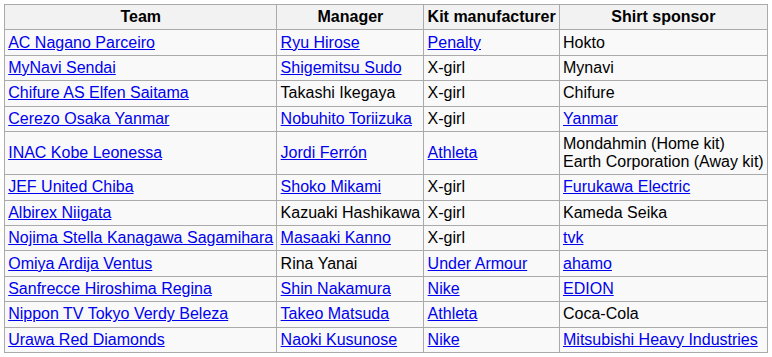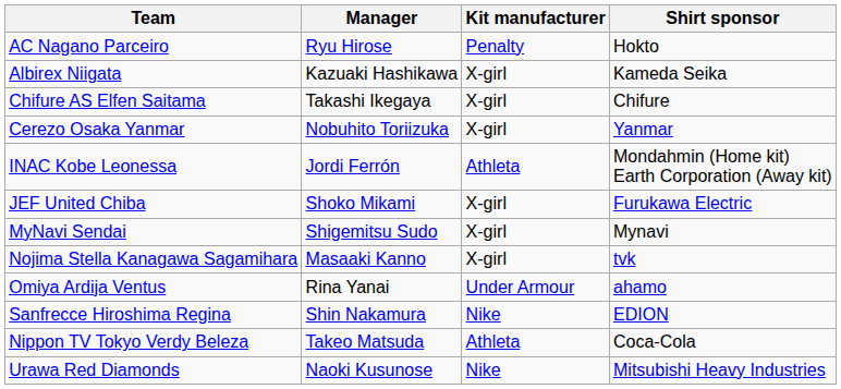rows swapped: Albirex Niigata <-> MyNavi Sendai
